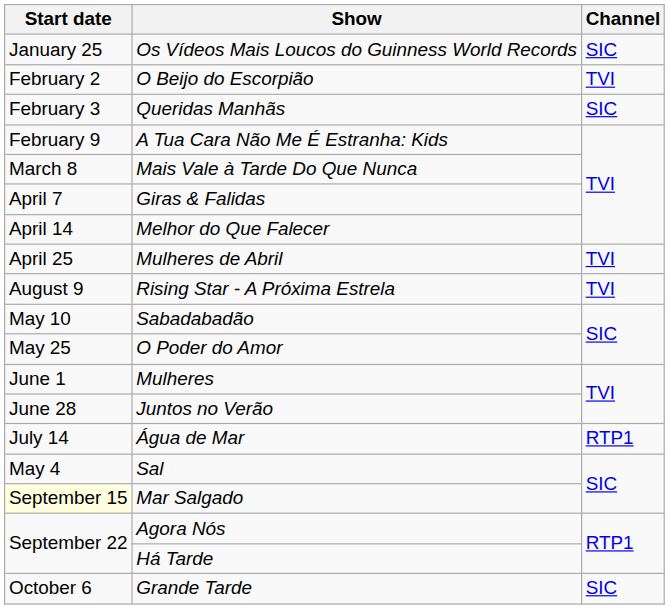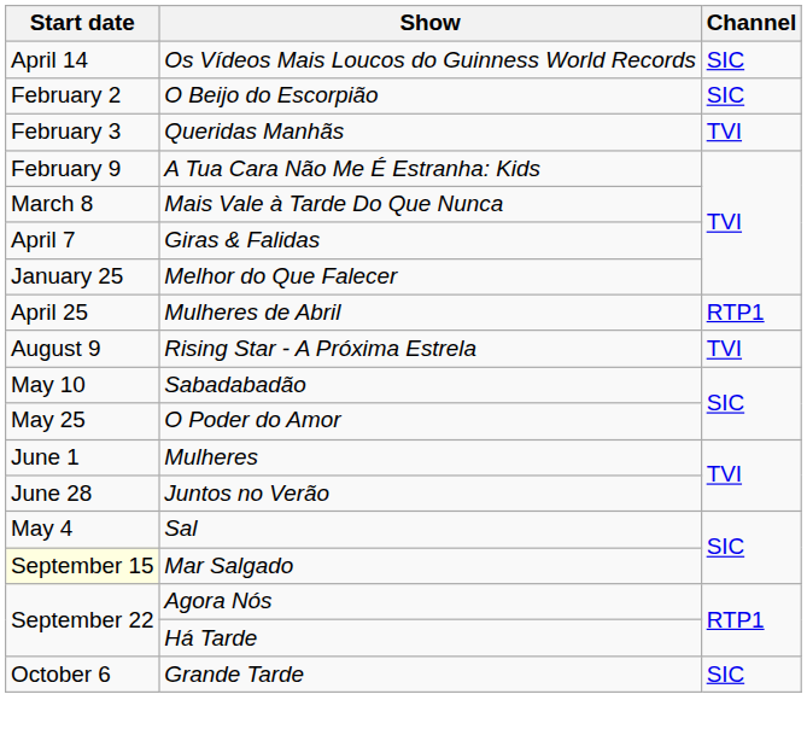Os Vídeos Mais Loucos do Guinness World Records | Start date: January 25 -> April 14
O Beijo do Escorpião | Channel: TVI -> SIC
Queridas Manhãs | Channel: SIC -> TVI
Melhor do Que Falecer | Start date: April 14 -> January 25
Mulheres de Abril | Channel: TVI -> RTP1
- row: July 14 | Água de Mar | RTP1
